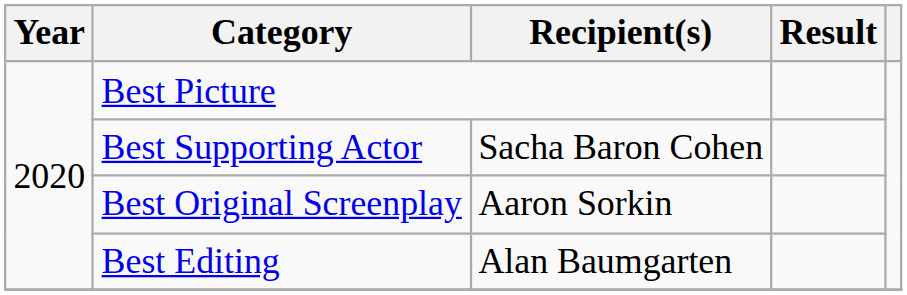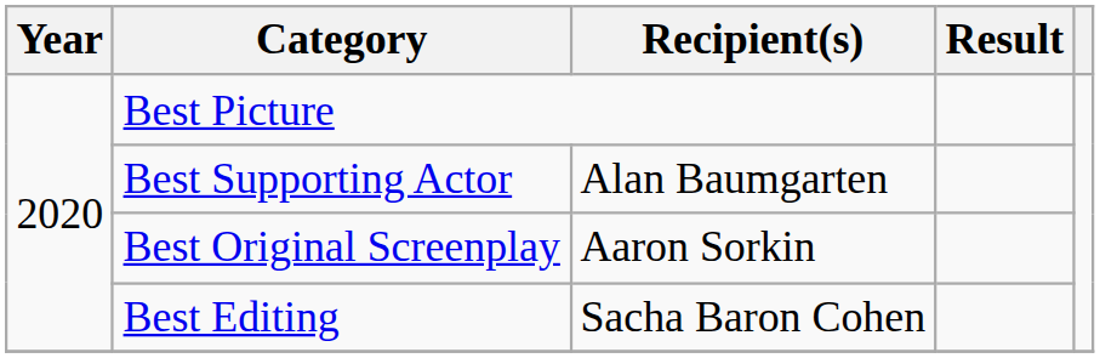Best Supporting Actor | Recipient(s): Sacha Baron Cohen -> Alan Baumgarten
Best Editing | Recipient(s): Alan Baumgarten -> Sacha Baron Cohen
